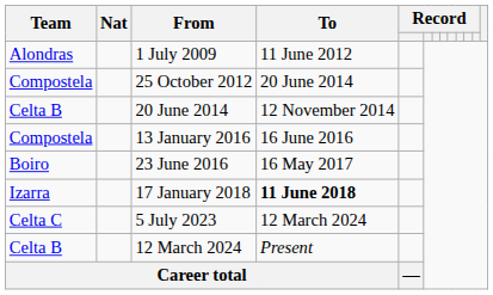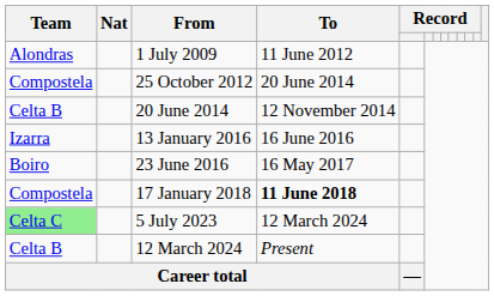13 January 2016 | Team: Compostela -> Izarra
17 January 2018 | Team: Izarra -> Compostela
5 July 2023 | Team: no background -> lightgreen background
